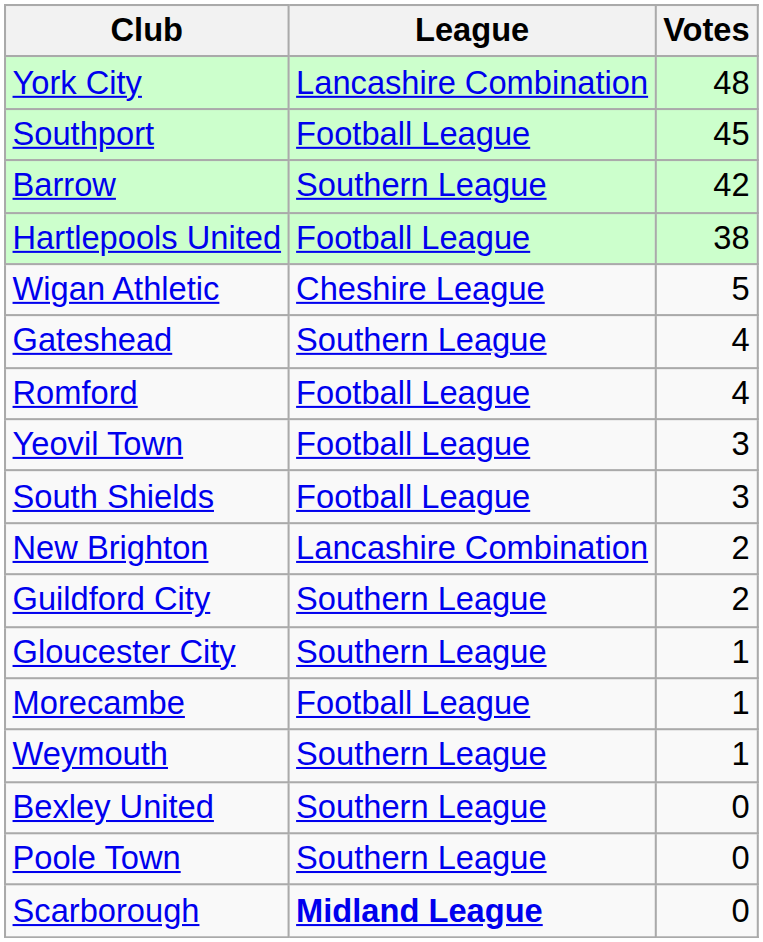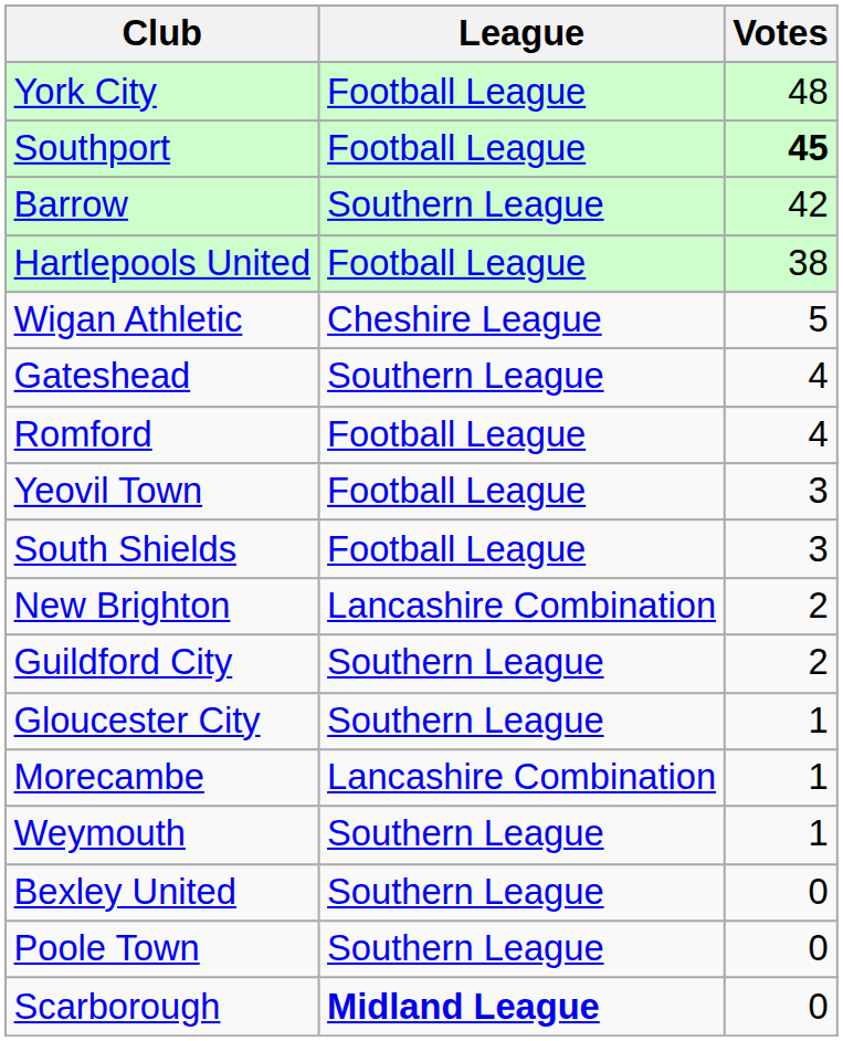York City | League: Lancashire Combination -> Football League
Southport | Votes: normal -> bold
Morecambe | League: Football League -> Lancashire Combination
